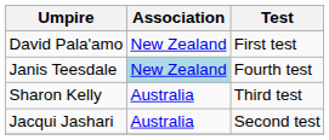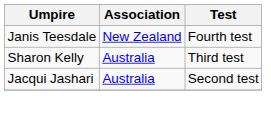- row: David Pala'amo | New Zealand | First test
Janis Teesdale | Association: lightblue background -> no background
